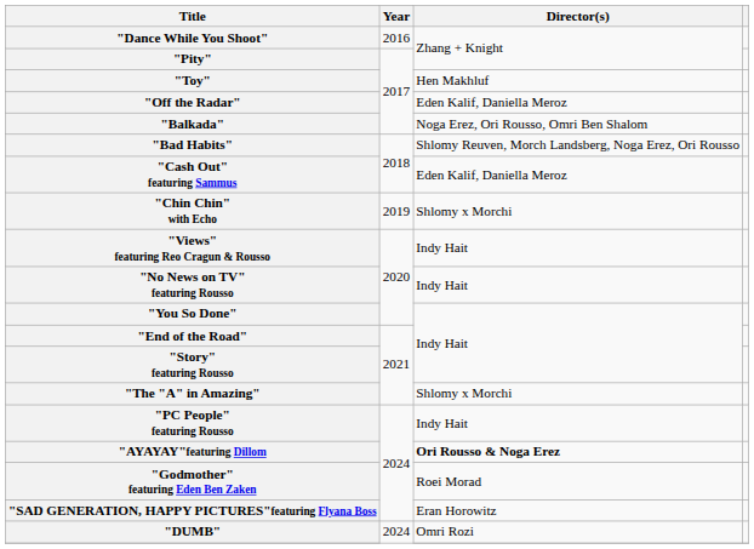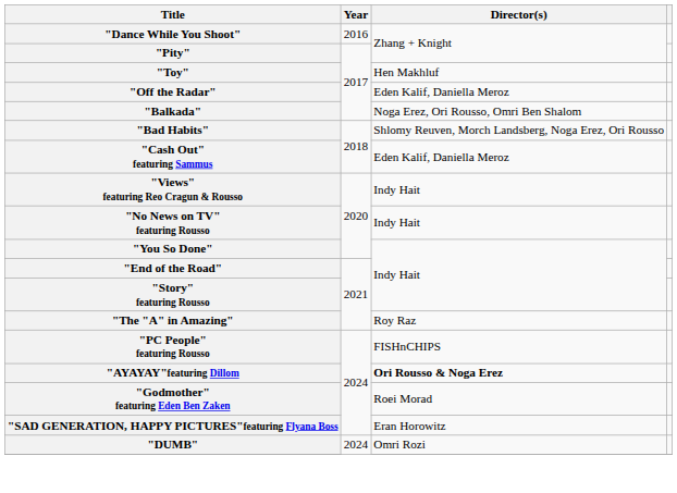- row: "Chin Chin" with Echo | 2019 | Shlomy x Morchi
"The "A" in Amazing" | Director(s): Shlomy x Morchi -> Roy Raz
"PC People" featuring Rousso | Director(s): Indy Hait -> FISHnCHIPS
